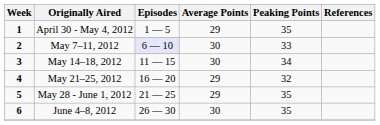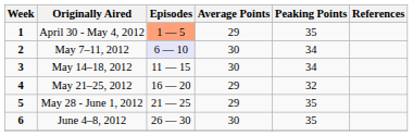April 30 - May 4, 2012 | Episodes: no background -> lightsalmon background
May 7–11, 2012 | Peaking Points: 33 -> 34
